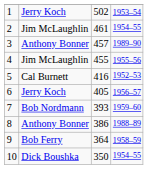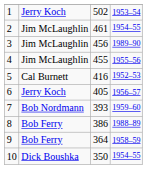3 | column 2: Anthony Bonner -> Jim McLaughlin
3 | column 3: 457 -> 456
8 | column 2: Anthony Bonner -> Bob Ferry
